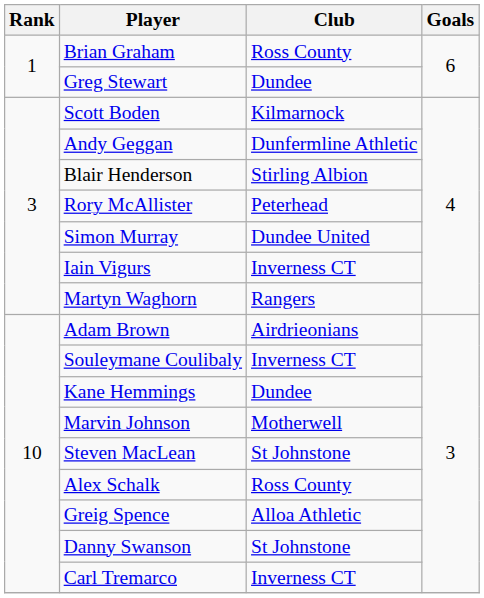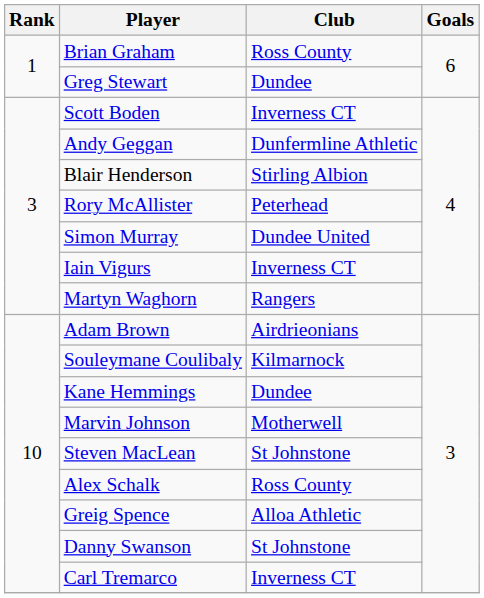Scott Boden | Club: Kilmarnock -> Inverness CT
Souleymane Coulibaly | Club: Inverness CT -> Kilmarnock
